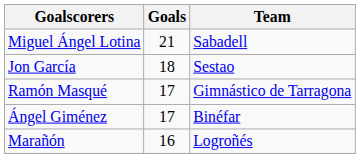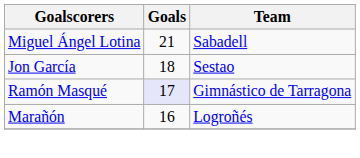Ramón Masqué | Goals: no background -> lavender background
- row: Ángel Giménez | 17 | Binéfar
